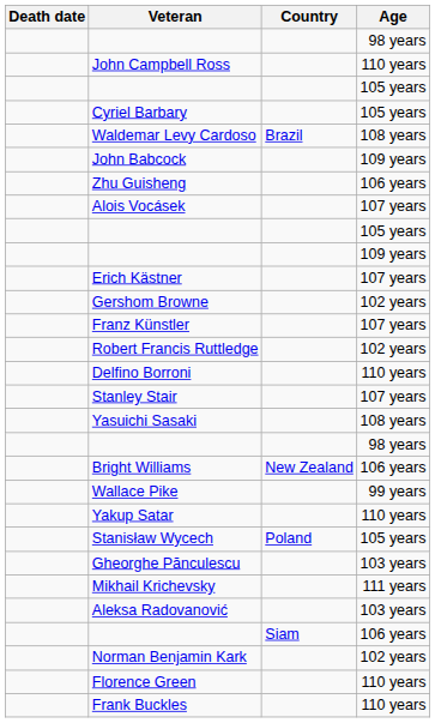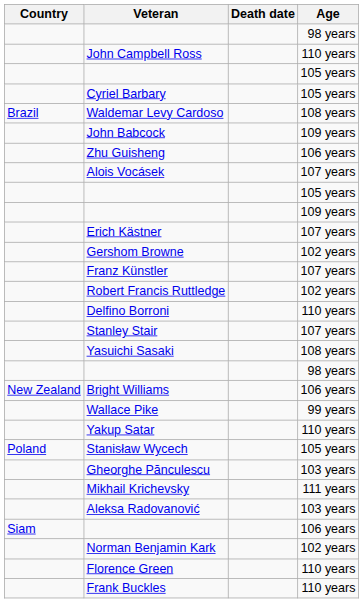columns swapped: Country <-> Death date
